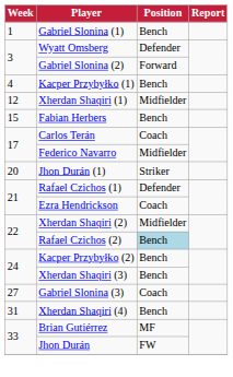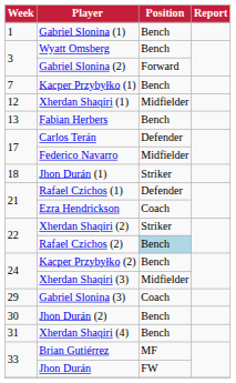Wyatt Omsberg | Position: Defender -> Bench
Kacper Przybyłko (1) | Week: 4 -> 7
Fabian Herbers | Week: 15 -> 13
Carlos Terán | Position: Coach -> Defender
Jhon Durán (1) | Week: 20 -> 18
Xherdan Shaqiri (2) | Position: Midfielder -> Striker
Xherdan Shaqiri (3) | Position: Bench -> Midfielder
Gabriel Slonina (3) | Week: 27 -> 29
+ row: 30 | Jhon Durán (2) | Bench
